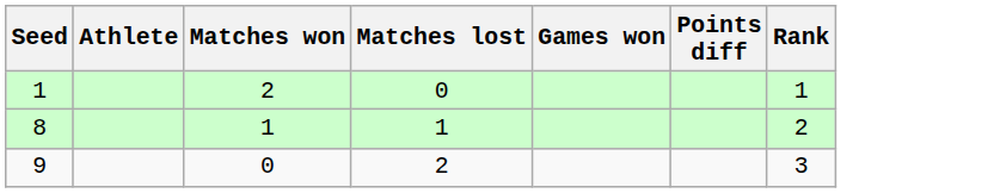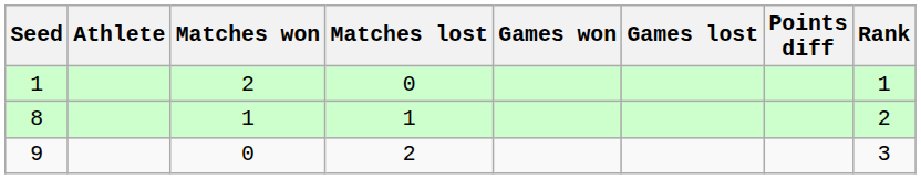+ column: Games lost
